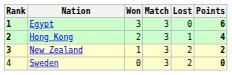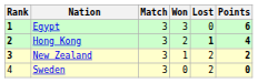columns swapped: Match <-> Won
Hong Kong | Lost: normal -> bold
